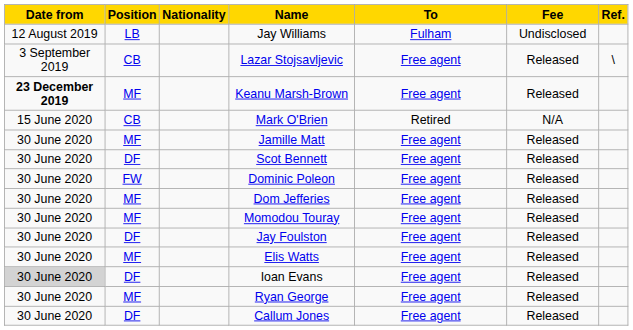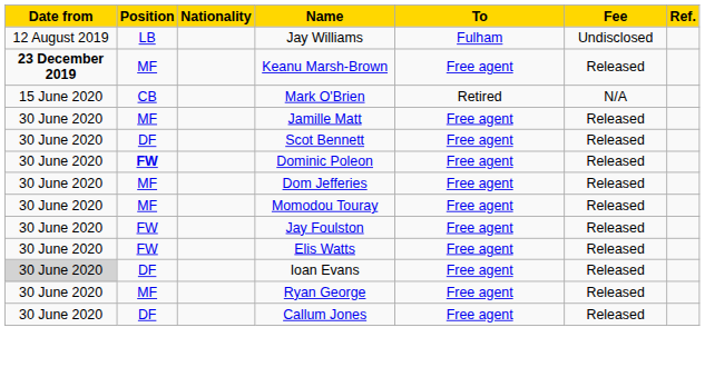- row: 3 September 2019 | CB | Lazar Stojsavljevic | Free agent | Released | \
Dominic Poleon | Position: normal -> bold
Jay Foulston | Position: DF -> FW
Elis Watts | Position: MF -> FW
